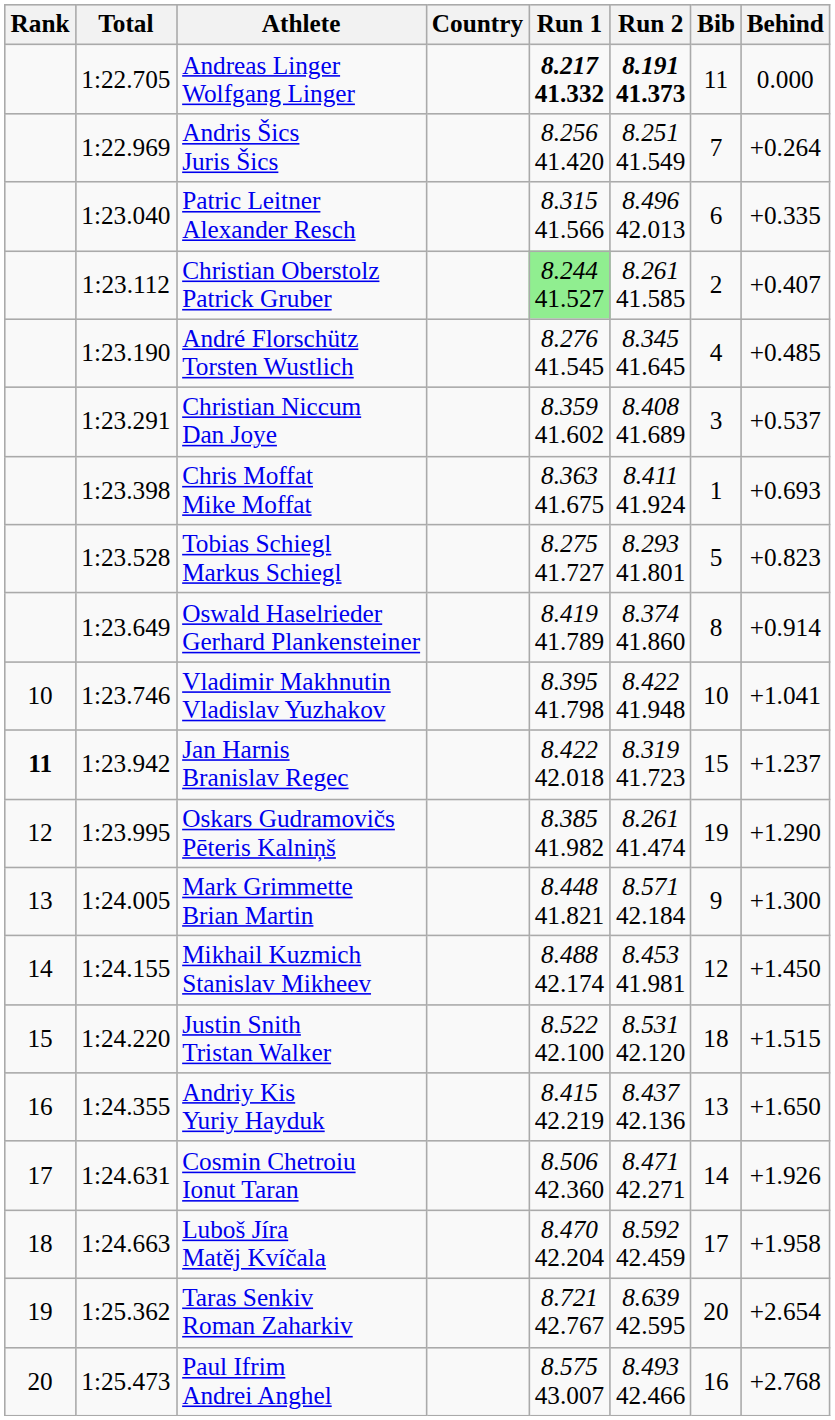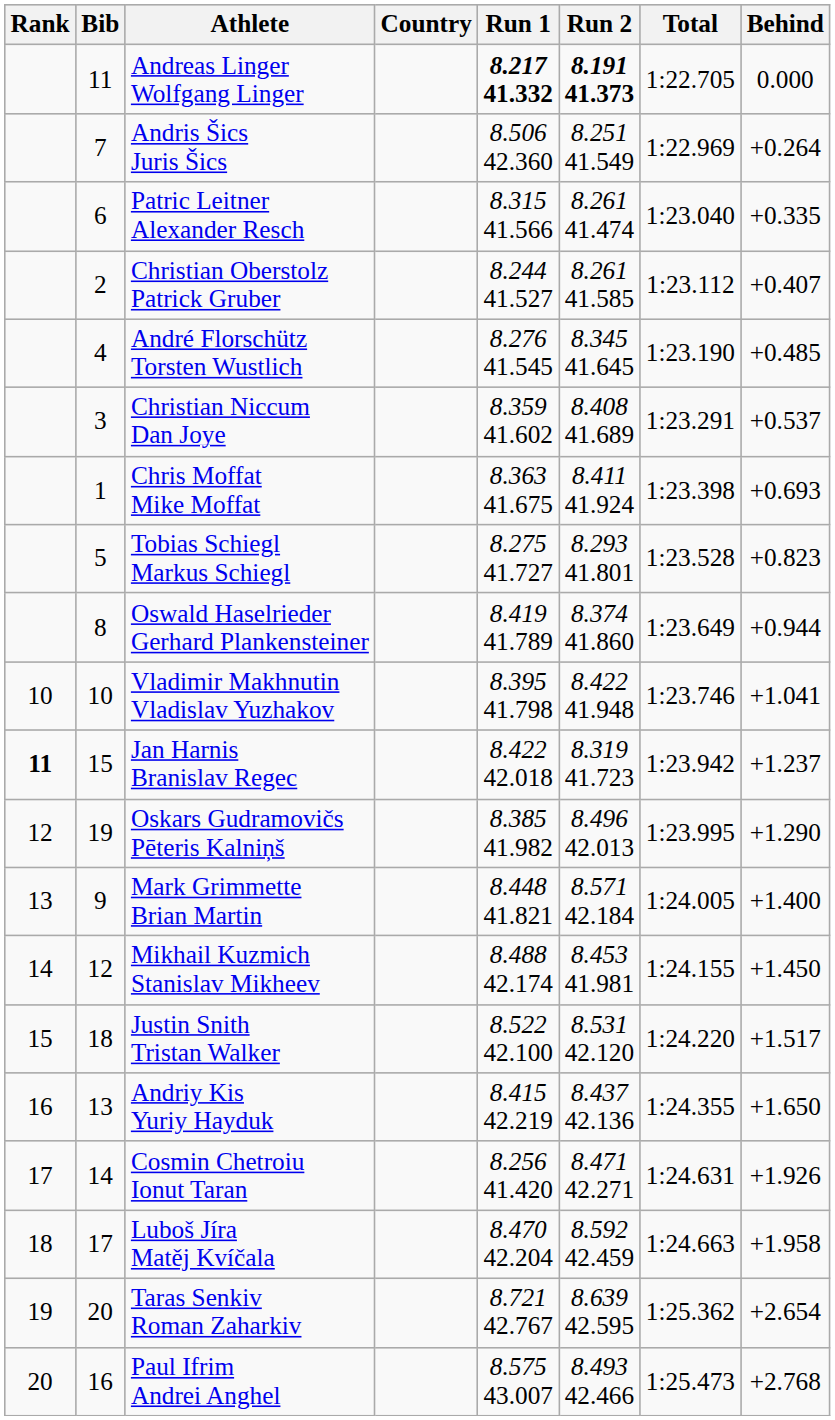columns swapped: Bib <-> Total
Andris Šics Juris Šics | Run 1: 8.256 41.420 -> 8.506 42.360
Patric Leitner Alexander Resch | Run 2: 8.496 42.013 -> 8.261 41.474
Christian Oberstolz Patrick Gruber | Run 1: lightgreen background -> no background
Oswald Haselrieder Gerhard Plankensteiner | Behind: +0.914 -> +0.944
Oskars Gudramovičs Pēteris Kalniņš | Run 2: 8.261 41.474 -> 8.496 42.013
Mark Grimmette Brian Martin | Behind: +1.300 -> +1.400
Justin Snith Tristan Walker | Behind: +1.515 -> +1.517
Cosmin Chetroiu Ionut Taran | Run 1: 8.506 42.360 -> 8.256 41.420
